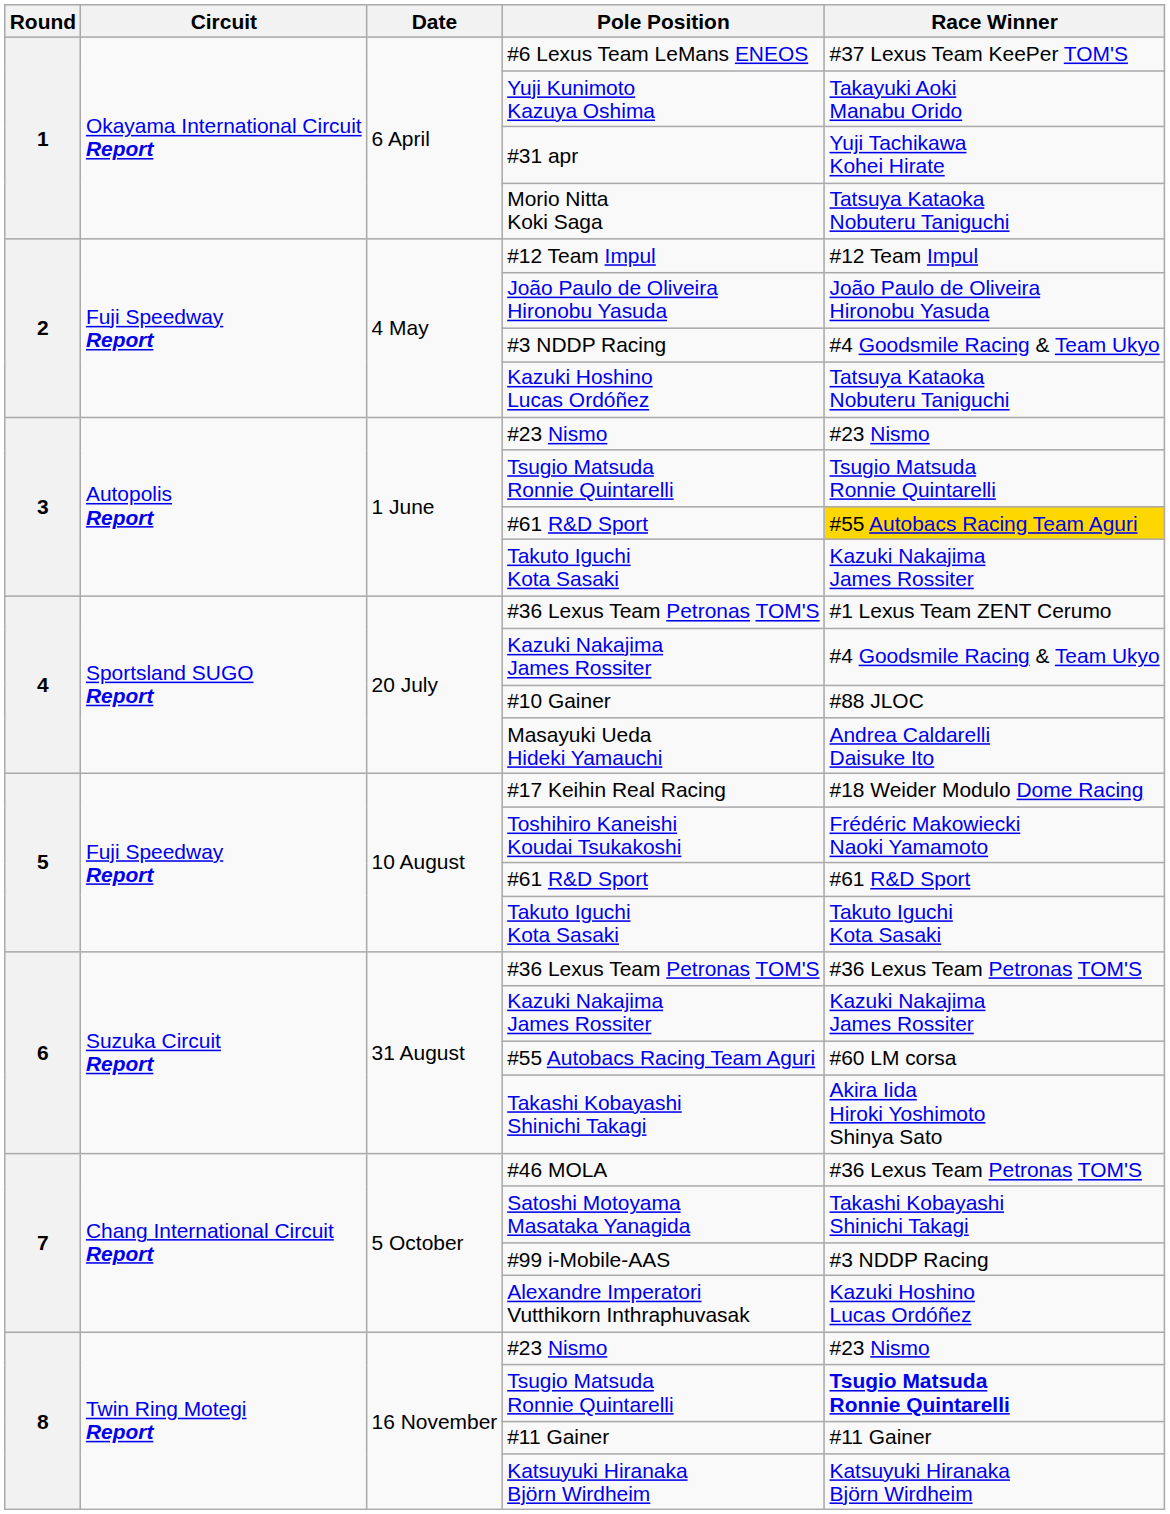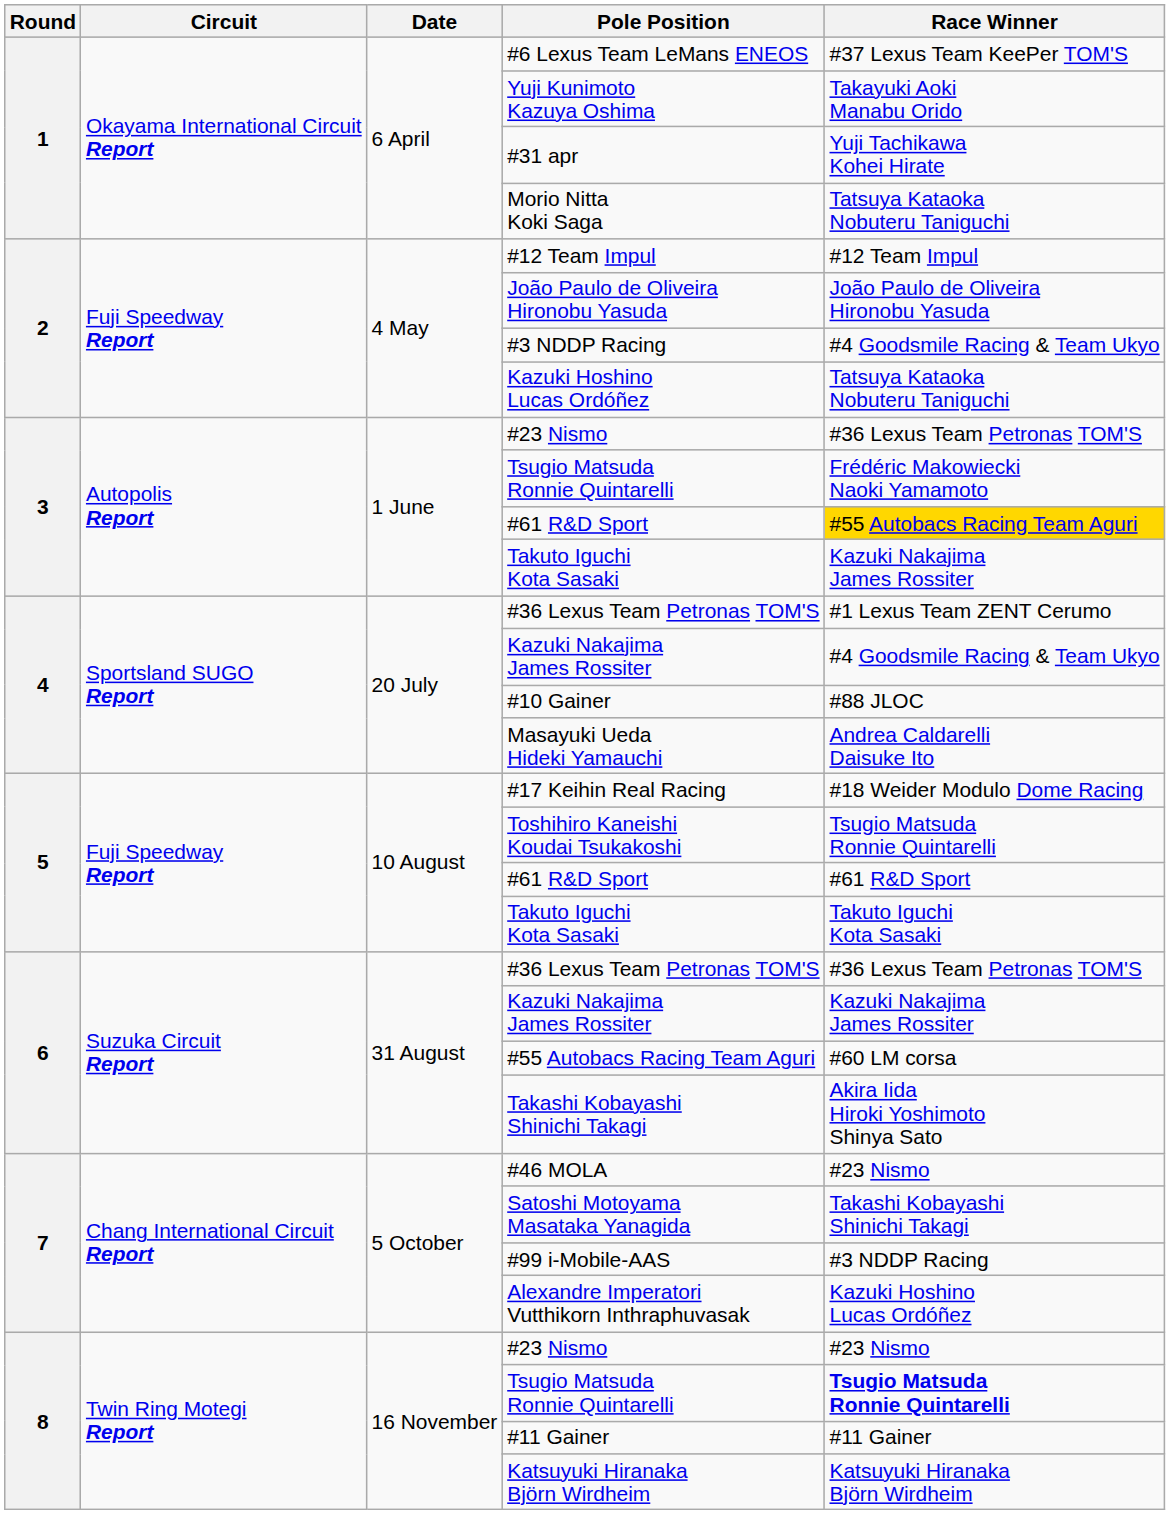3 / #23 Nismo | Race Winner: #23 Nismo -> #36 Lexus Team Petronas TOM'S
3 / Tsugio Matsuda Ronnie Quintarelli | Race Winner: Tsugio Matsuda Ronnie Quintarelli -> Frédéric Makowiecki Naoki Yamamoto
Toshihiro Kaneishi Koudai Tsukakoshi | Race Winner: Frédéric Makowiecki Naoki Yamamoto -> Tsugio Matsuda Ronnie Quintarelli
#46 MOLA | Race Winner: #36 Lexus Team Petronas TOM'S -> #23 Nismo
